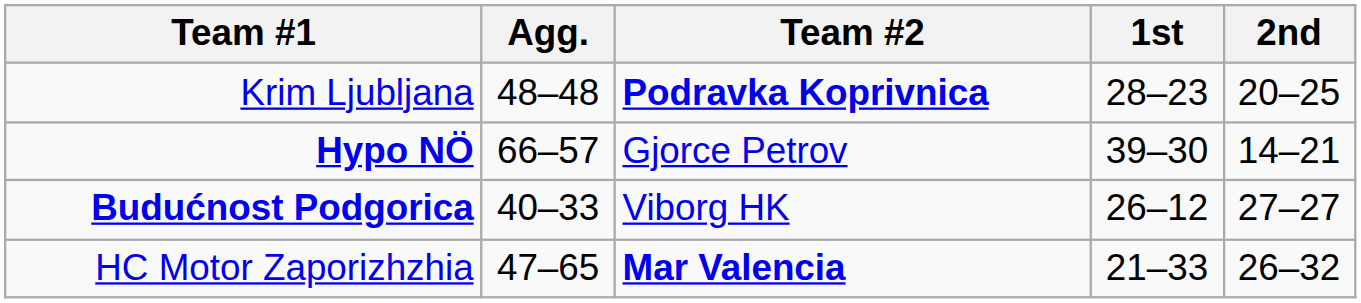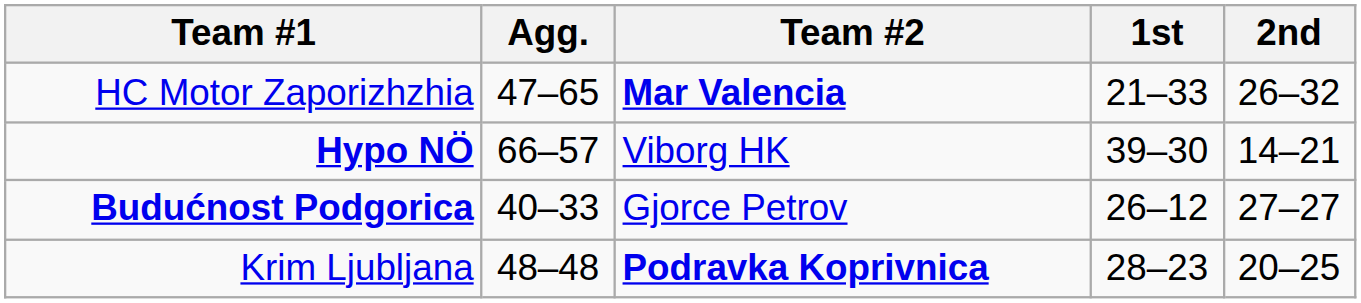rows swapped: Krim Ljubljana <-> HC Motor Zaporizhzhia
Hypo NÖ | Team #2: Gjorce Petrov -> Viborg HK
Budućnost Podgorica | Team #2: Viborg HK -> Gjorce Petrov
